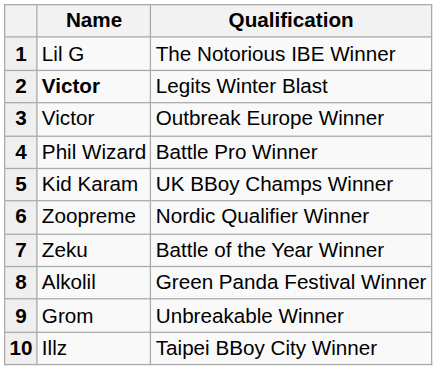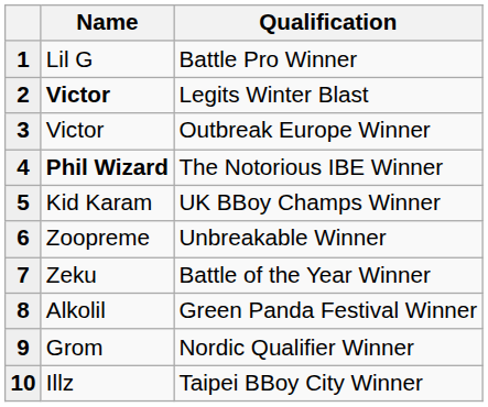1 | Qualification: The Notorious IBE Winner -> Battle Pro Winner
4 | Name: normal -> bold
4 | Qualification: Battle Pro Winner -> The Notorious IBE Winner
6 | Qualification: Nordic Qualifier Winner -> Unbreakable Winner
9 | Qualification: Unbreakable Winner -> Nordic Qualifier Winner
